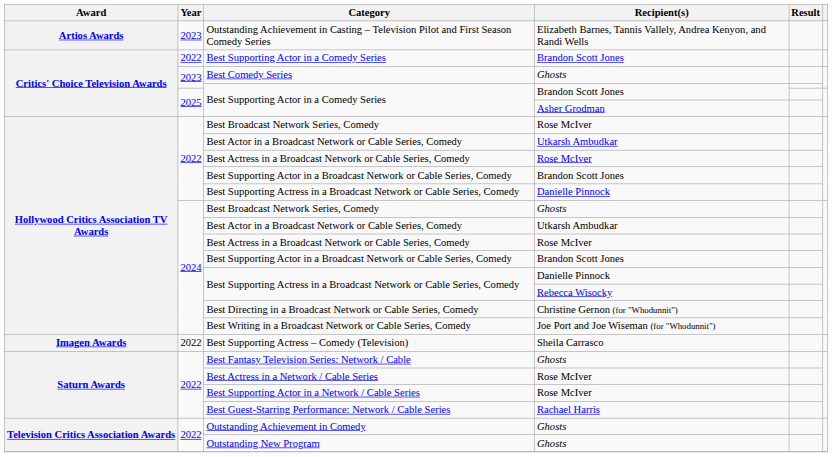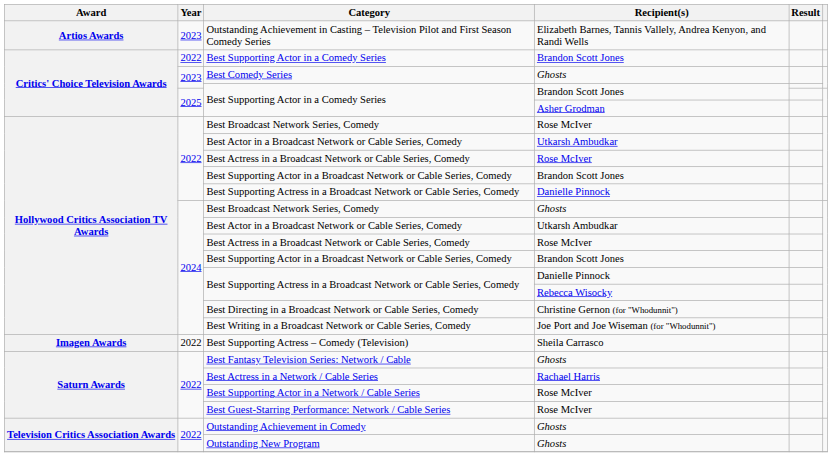Best Actress in a Network / Cable Series | Recipient(s): Rose McIver -> Rachael Harris
Best Guest-Starring Performance: Network / Cable Series | Recipient(s): Rachael Harris -> Rose McIver
